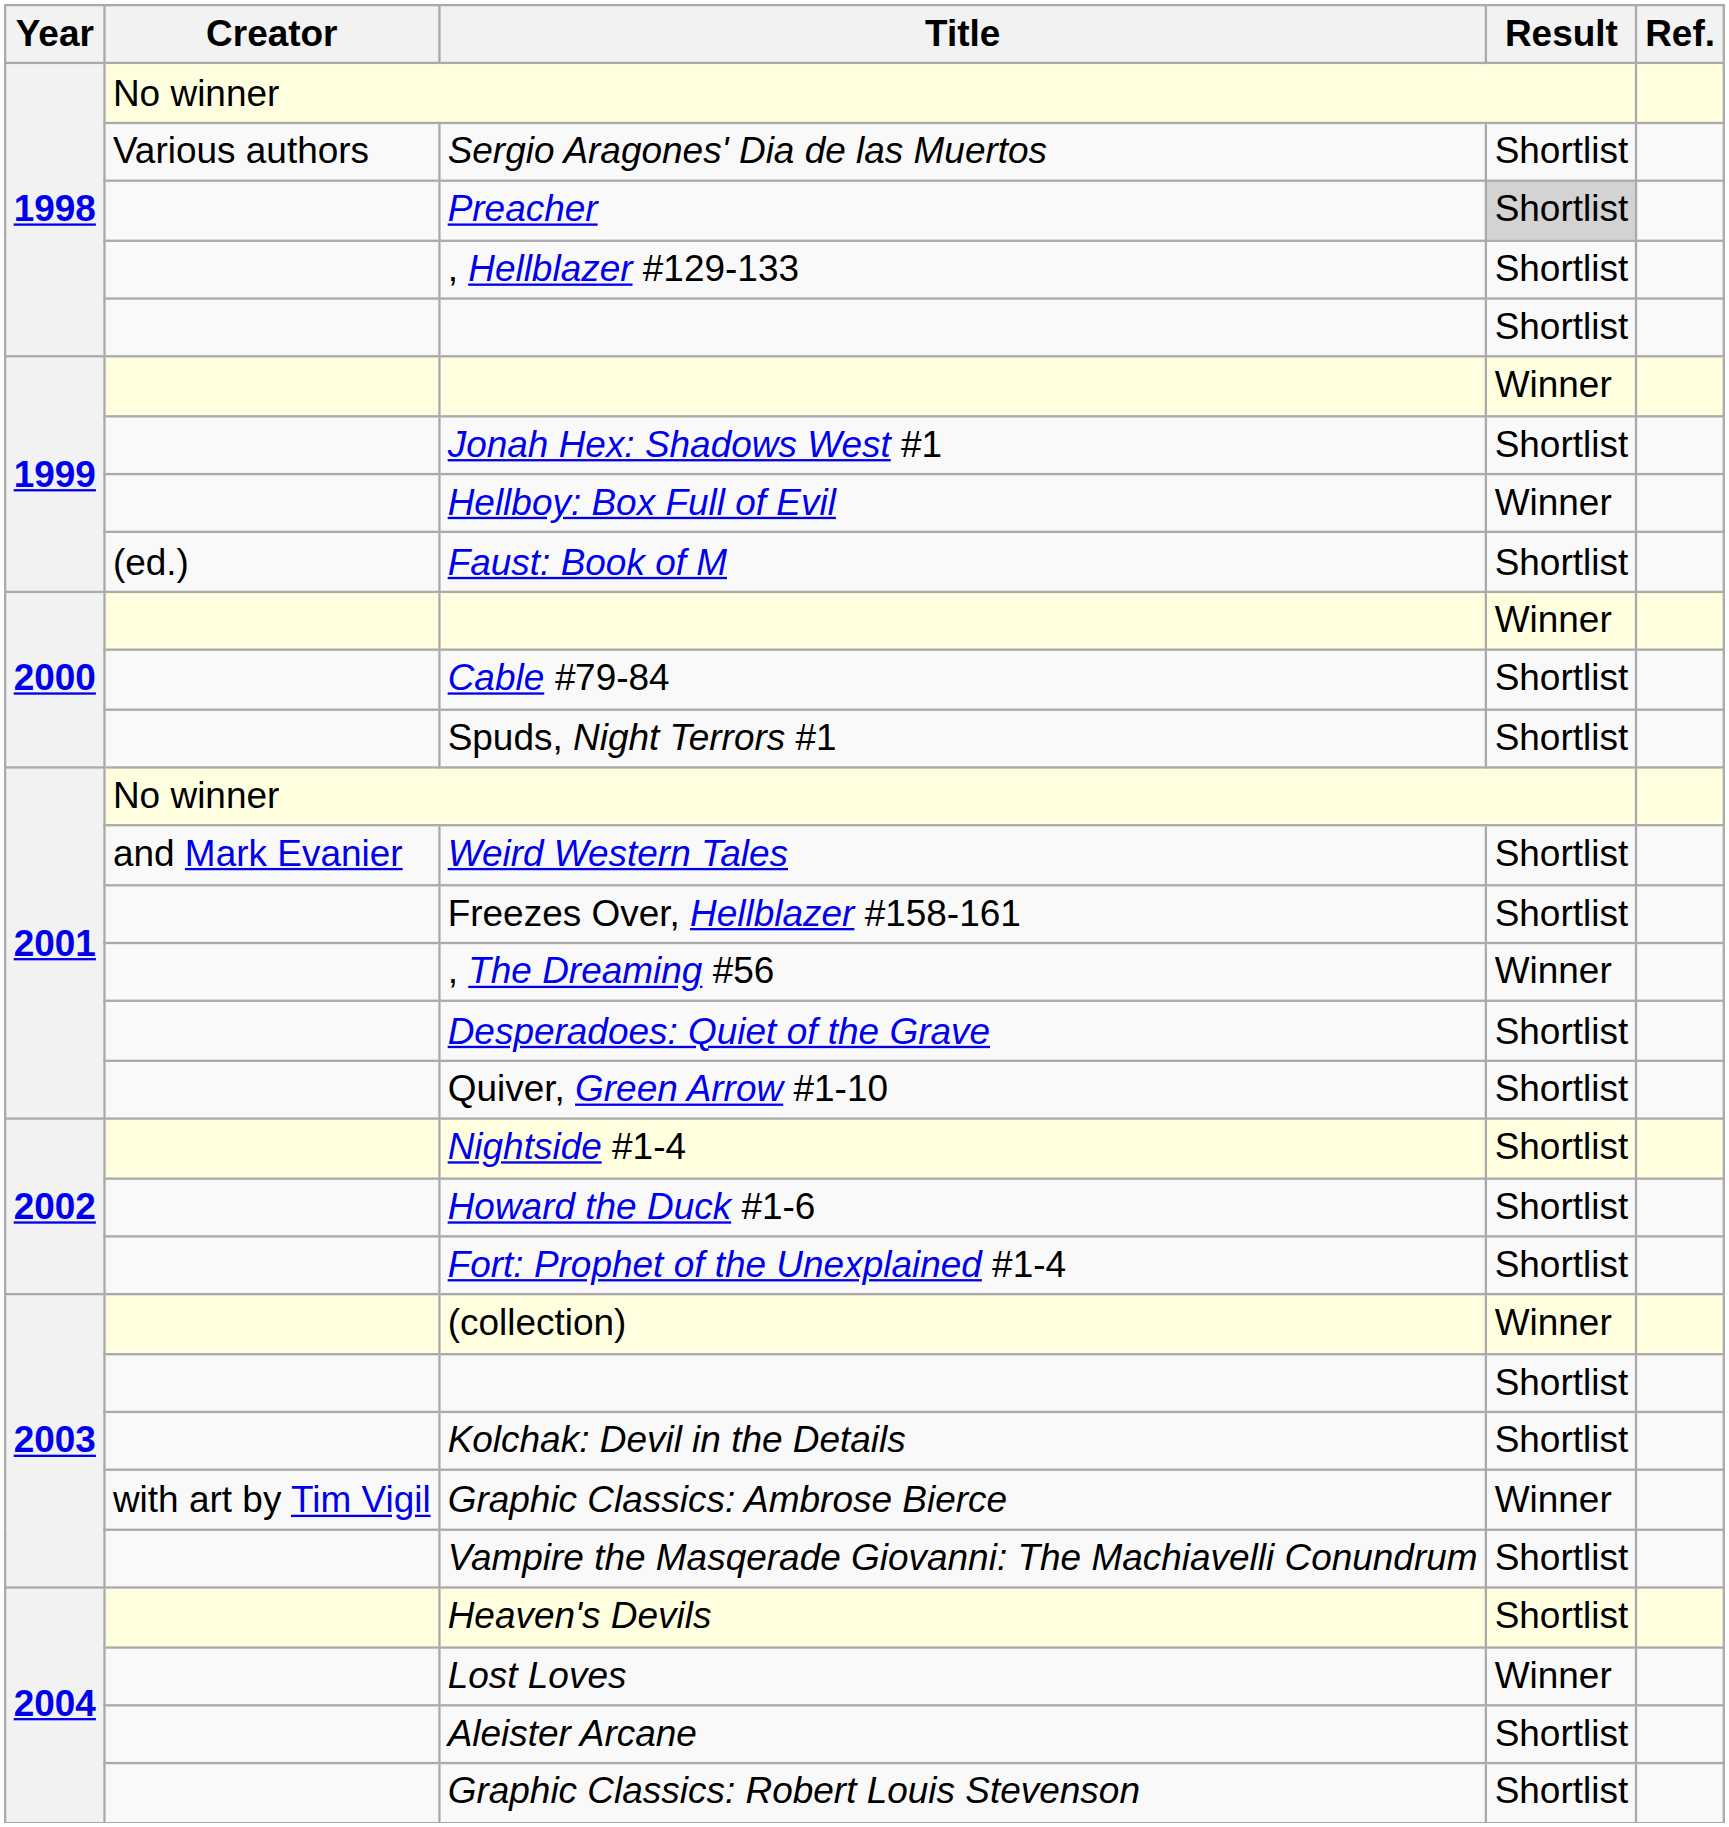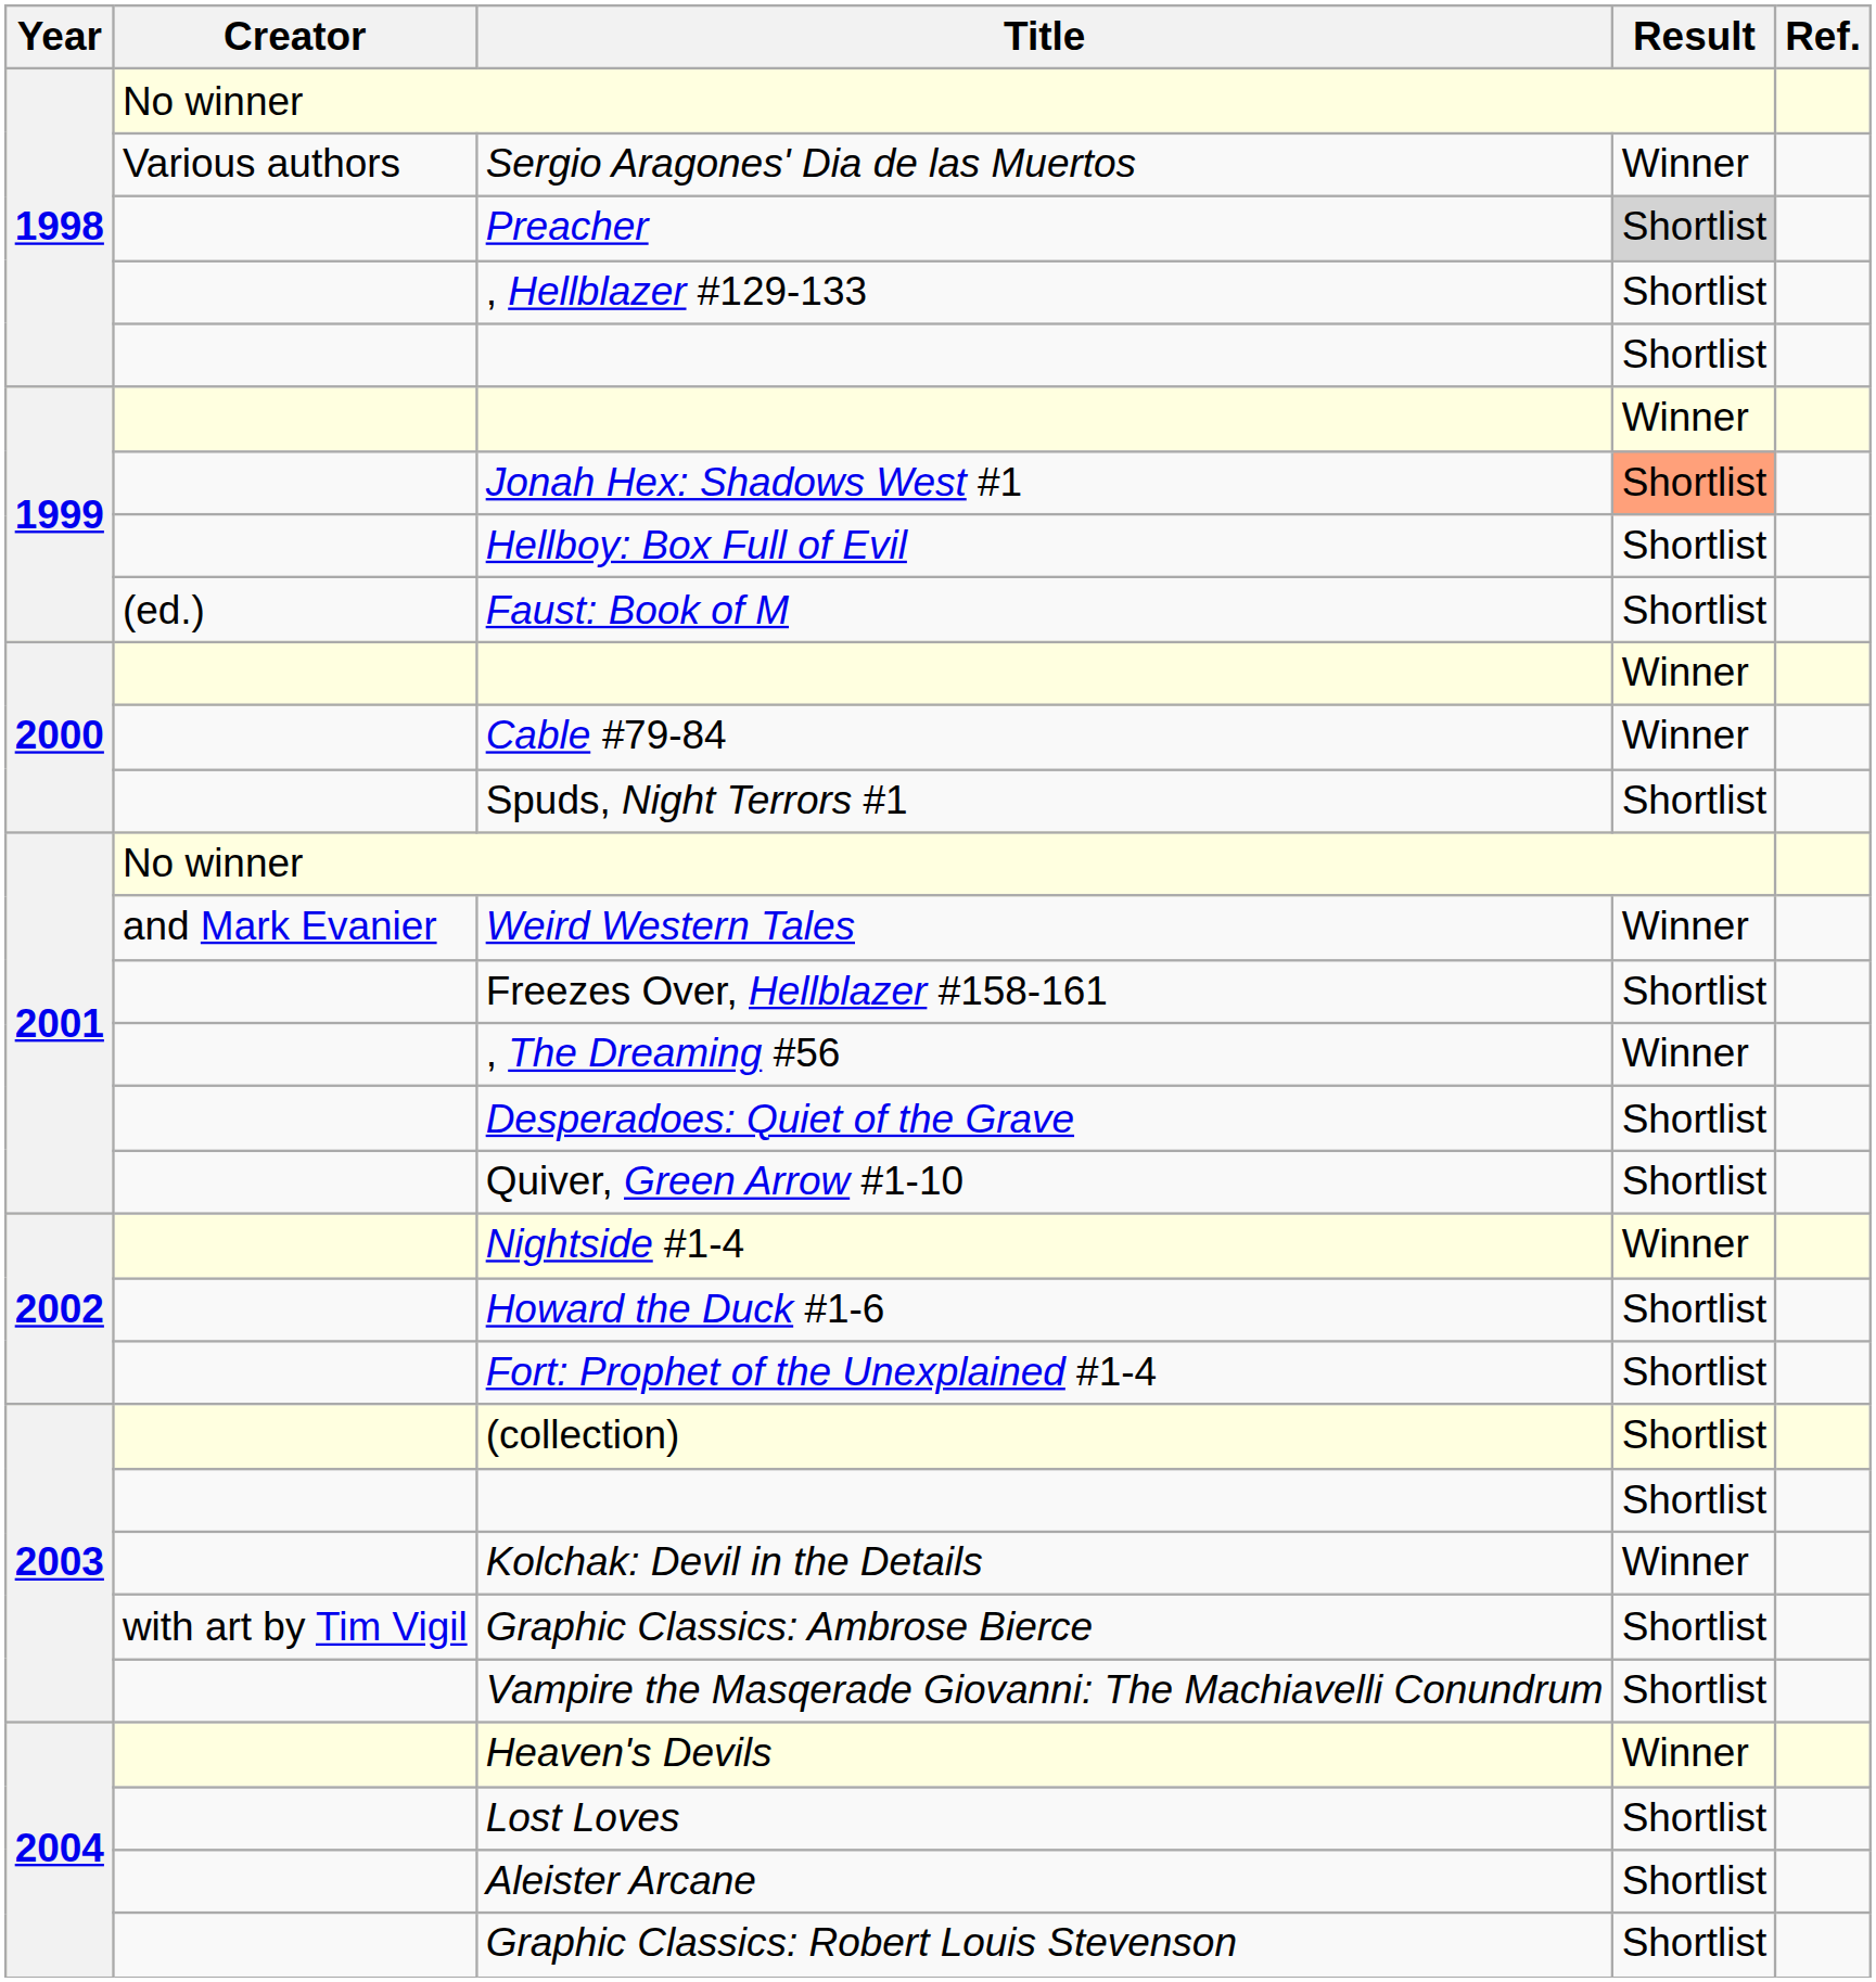Sergio Aragones' Dia de las Muertos | Result: Shortlist -> Winner
Jonah Hex: Shadows West #1 | Result: no background -> lightsalmon background
Hellboy: Box Full of Evil | Result: Winner -> Shortlist
Cable #79-84 | Result: Shortlist -> Winner
Weird Western Tales | Result: Shortlist -> Winner
Nightside #1-4 | Result: Shortlist -> Winner
(collection) | Result: Winner -> Shortlist
Kolchak: Devil in the Details | Result: Shortlist -> Winner
Graphic Classics: Ambrose Bierce | Result: Winner -> Shortlist
Heaven's Devils | Result: Shortlist -> Winner
Lost Loves | Result: Winner -> Shortlist
